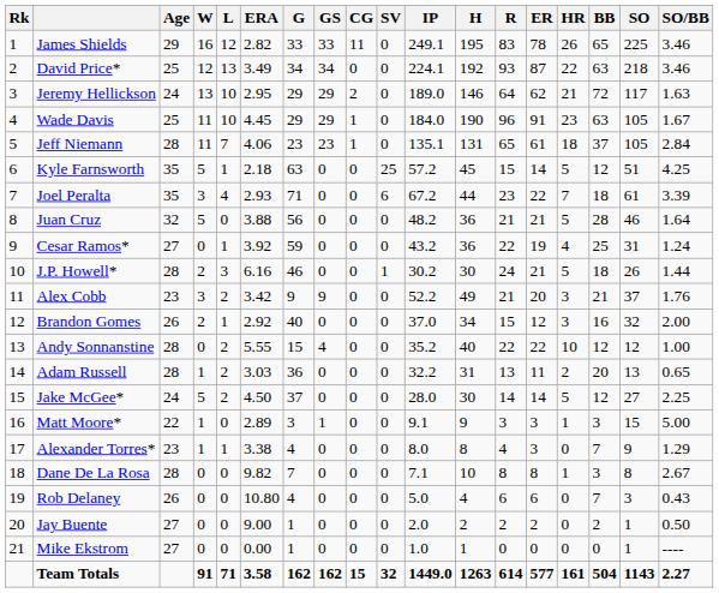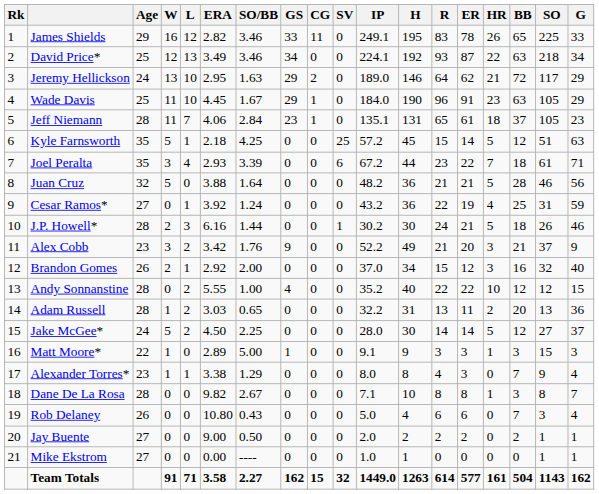columns swapped: G <-> SO/BB
